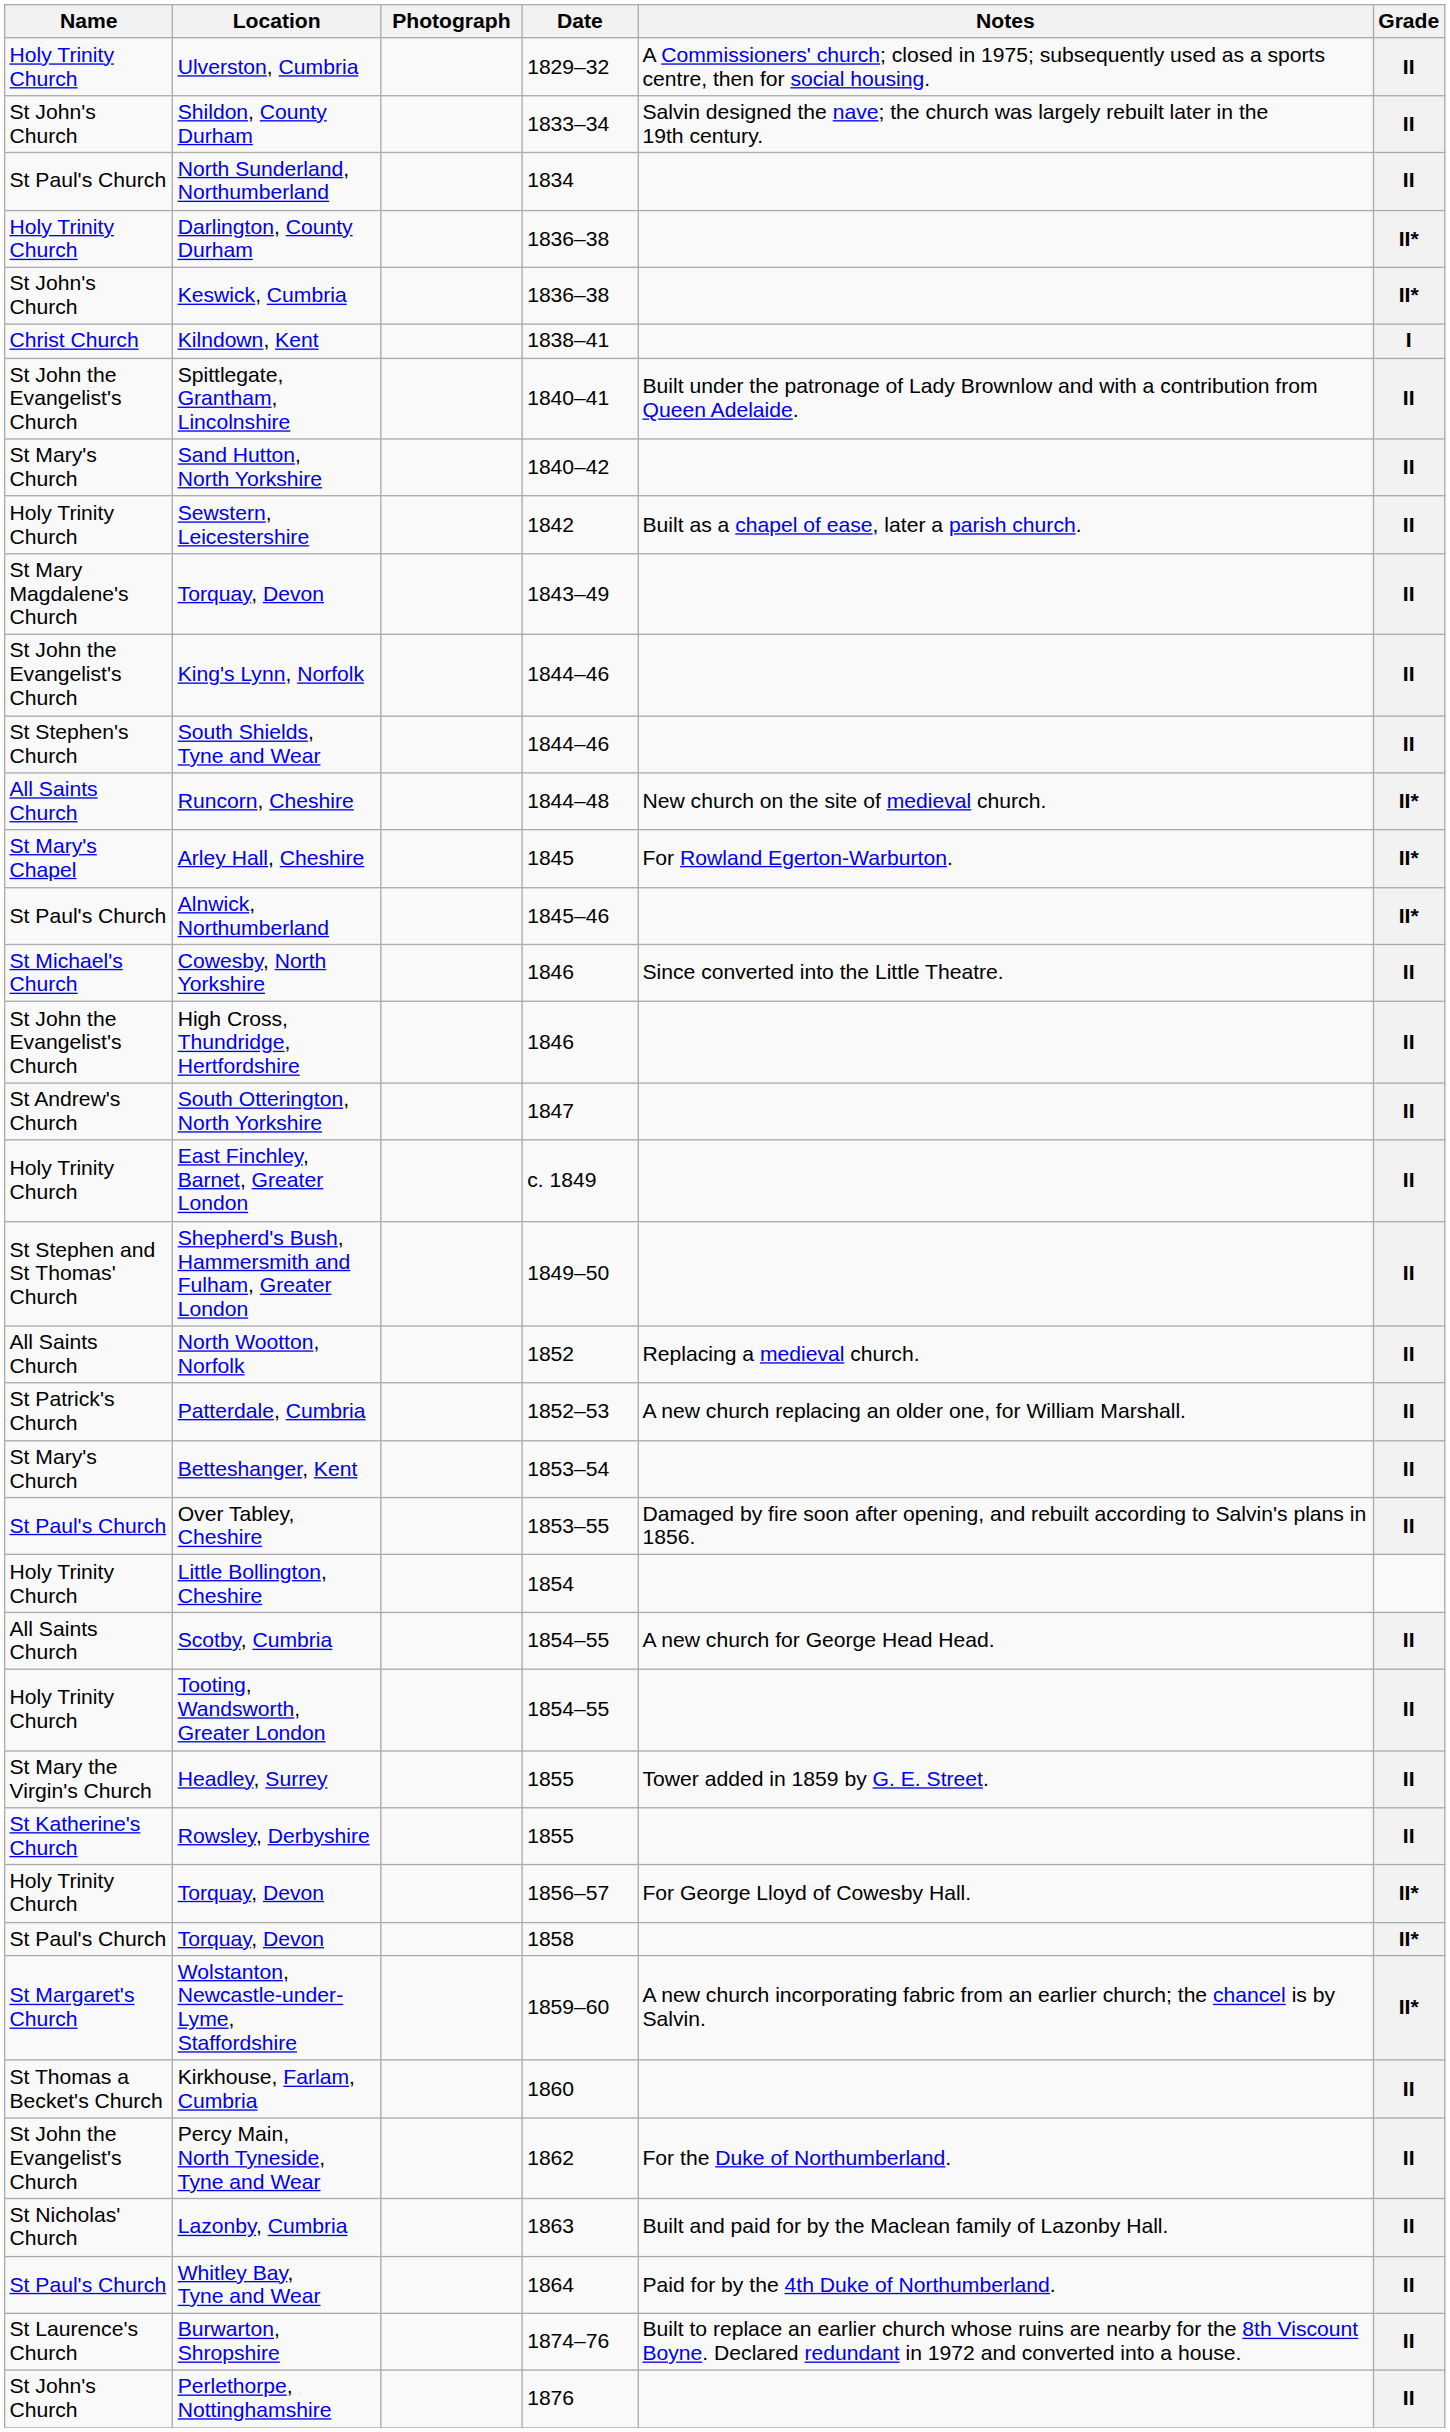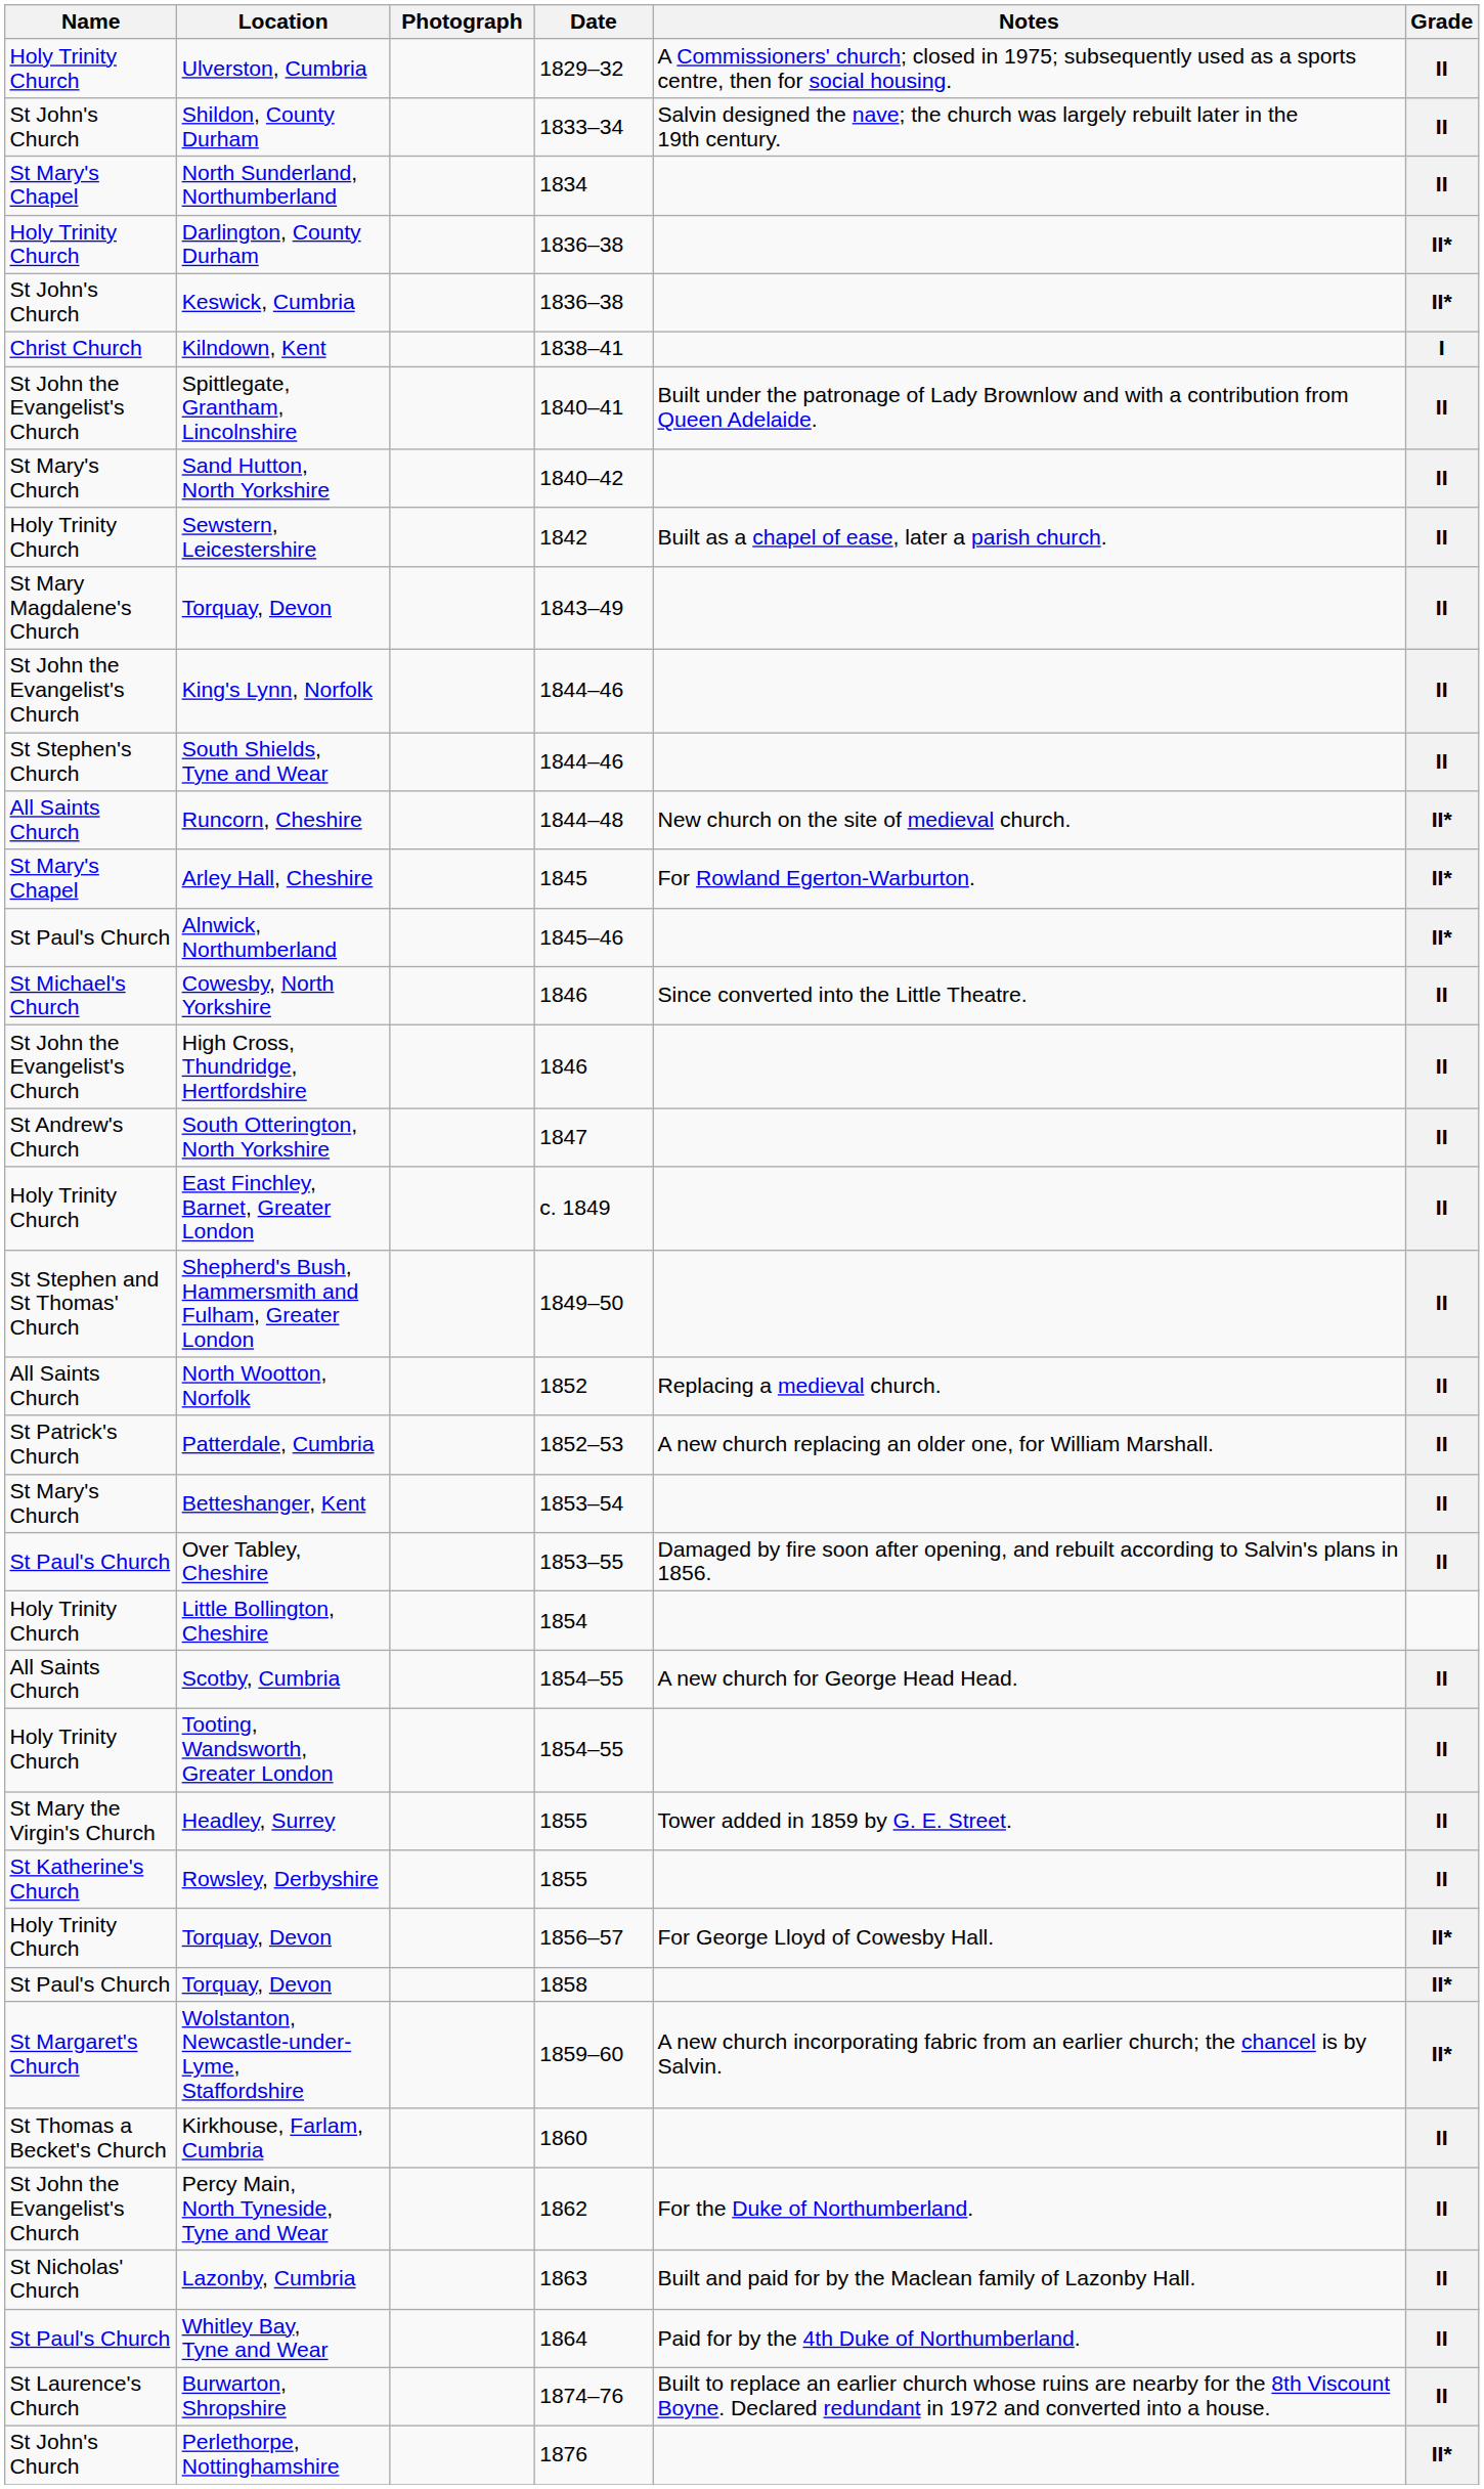North Sunderland, Northumberland | Name: St Paul's Church -> St Mary's Chapel
Perlethorpe, Nottinghamshire | Grade: II -> II*
